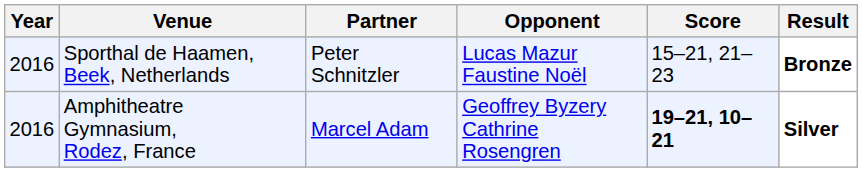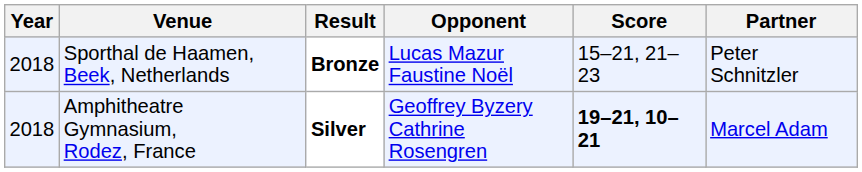columns swapped: Partner <-> Result
Sporthal de Haamen, Beek, Netherlands | Year: 2016 -> 2018
Amphitheatre Gymnasium, Rodez, France | Year: 2016 -> 2018
